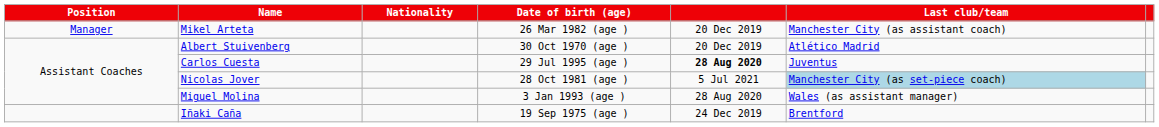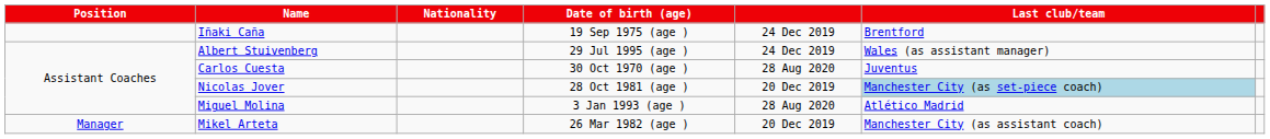rows swapped: Mikel Arteta <-> Iñaki Caña
Albert Stuivenberg | Date of birth (age): 30 Oct 1970 (age ) -> 29 Jul 1995 (age )
Albert Stuivenberg | column 5: 20 Dec 2019 -> 24 Dec 2019
Albert Stuivenberg | Last club/team: Atlético Madrid -> Wales (as assistant manager)
Carlos Cuesta | Date of birth (age): 29 Jul 1995 (age ) -> 30 Oct 1970 (age )
Carlos Cuesta | column 5: bold -> normal
Nicolas Jover | column 5: 5 Jul 2021 -> 20 Dec 2019
Miguel Molina | Last club/team: Wales (as assistant manager) -> Atlético Madrid
